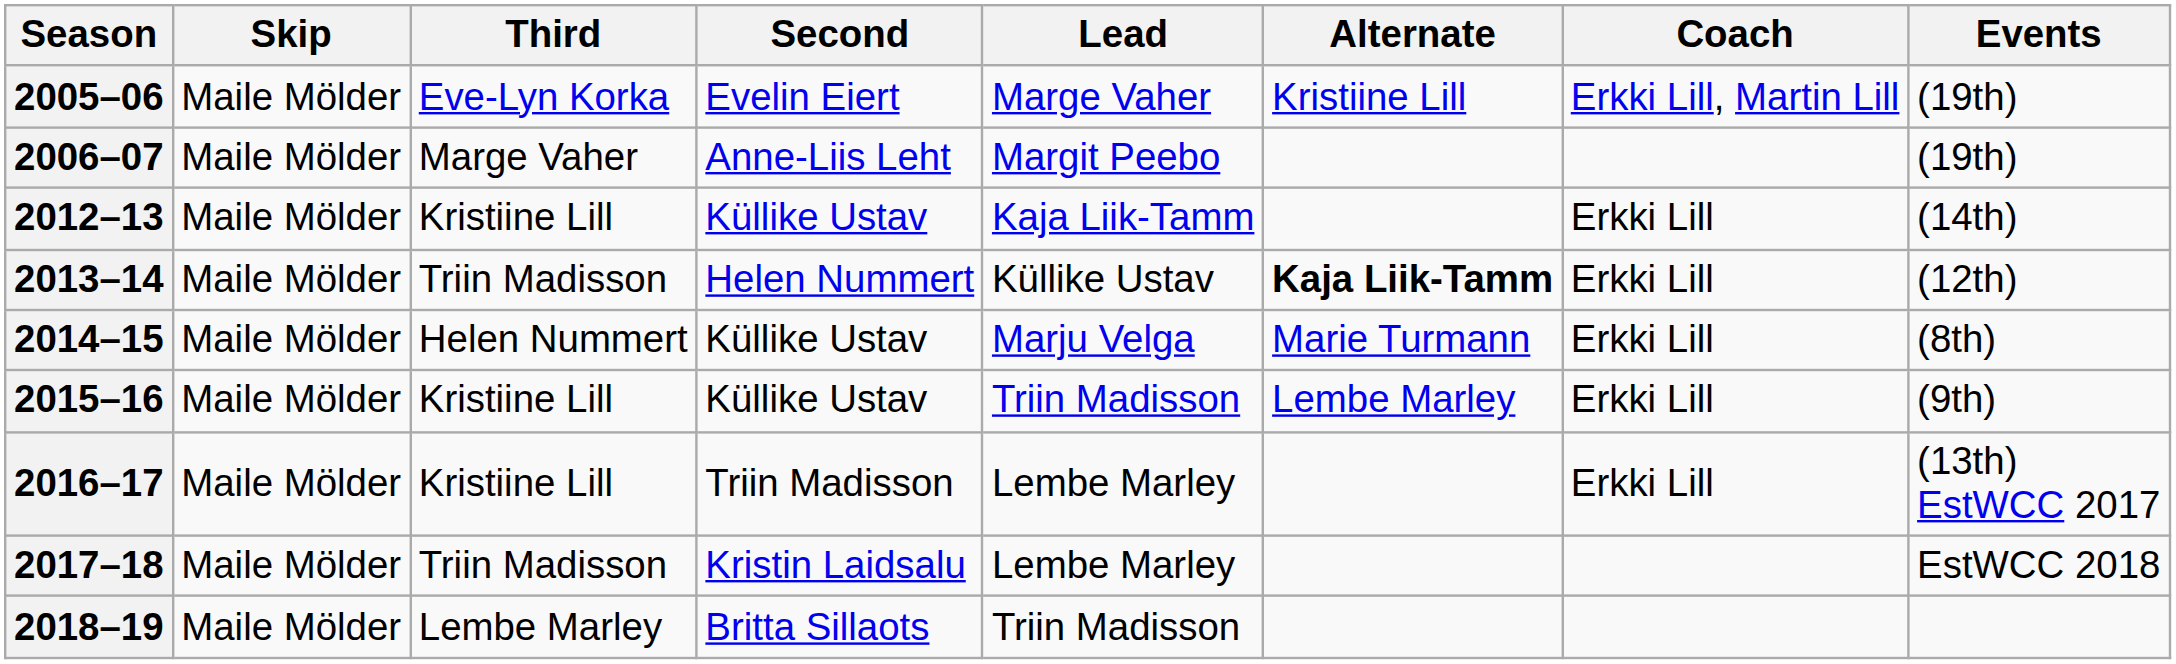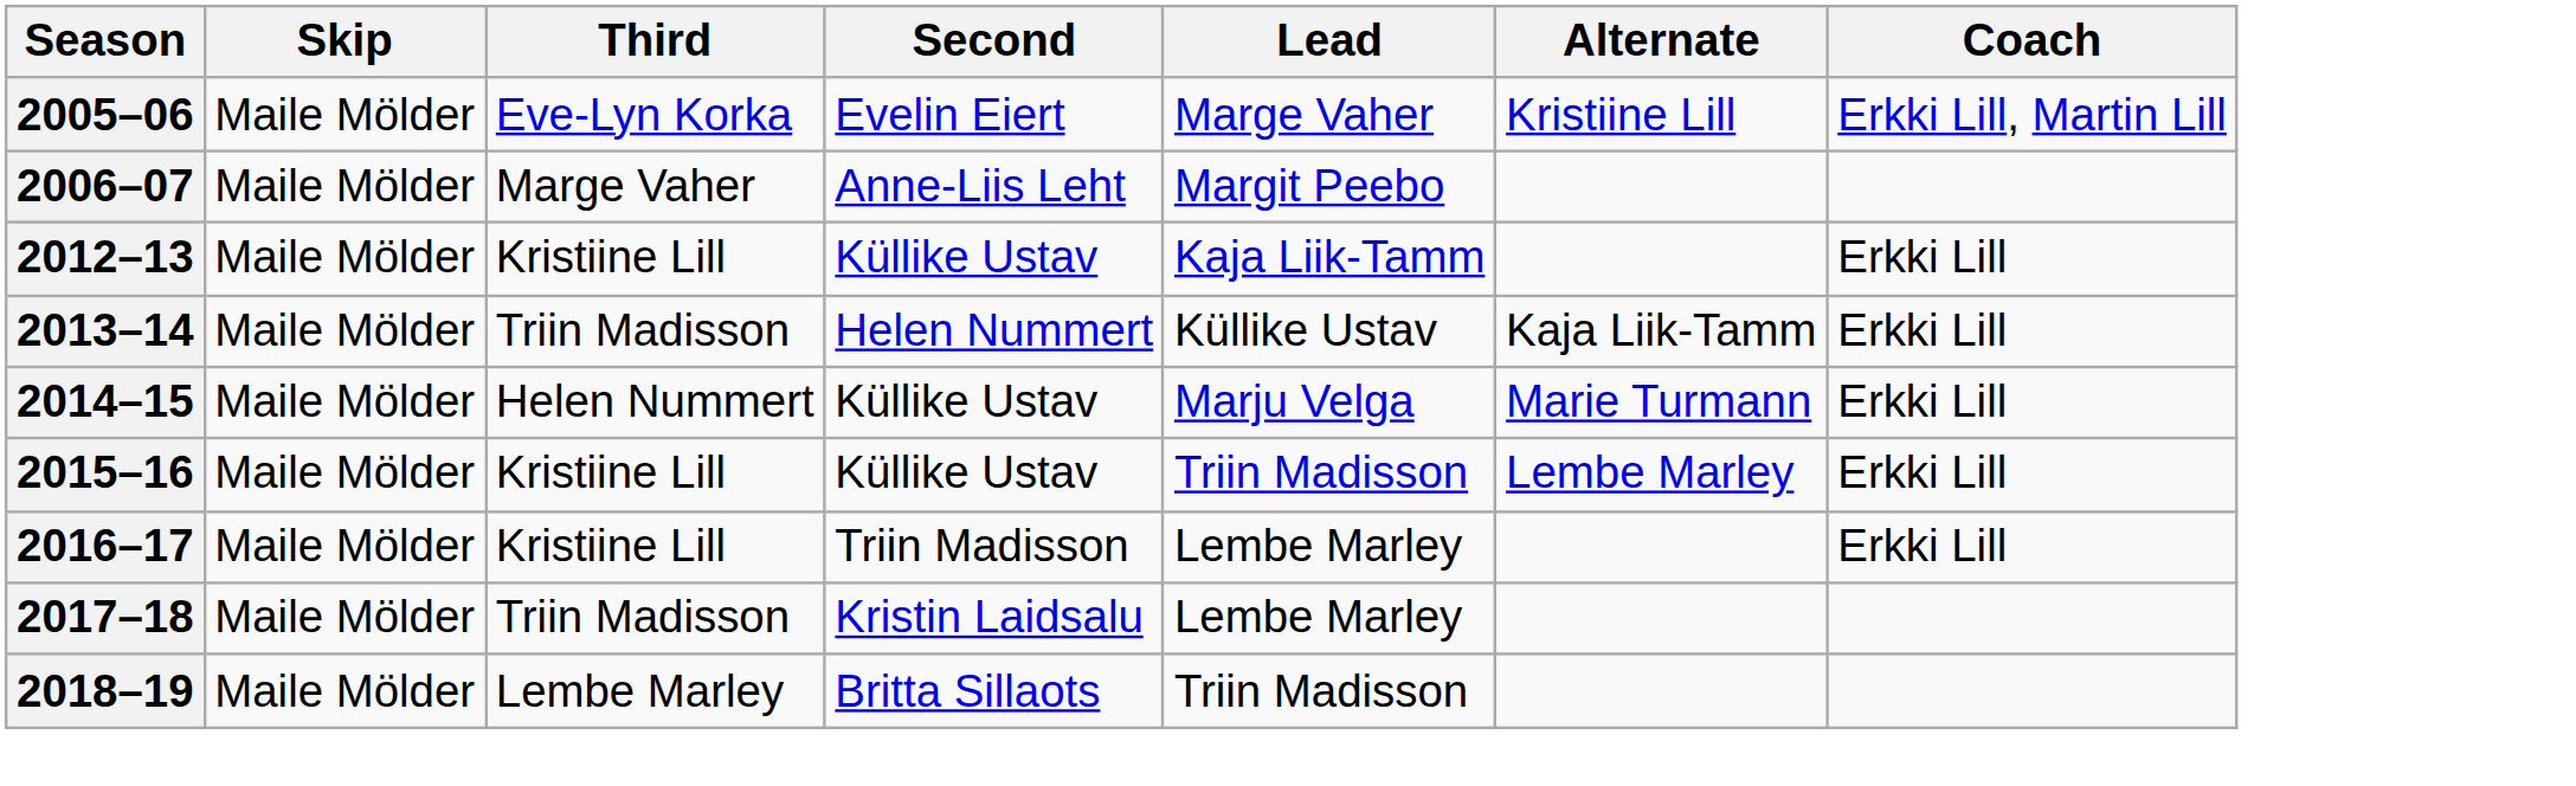- column: Events | (19th) | (19th) | (14th) | (12th) | (8th) | (9th) | (13th) EstWCC 2017 | EstWCC 2018
2013–14 | Alternate: bold -> normal
